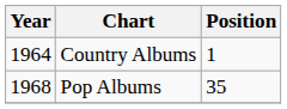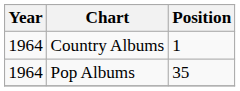Pop Albums | Year: 1968 -> 1964
